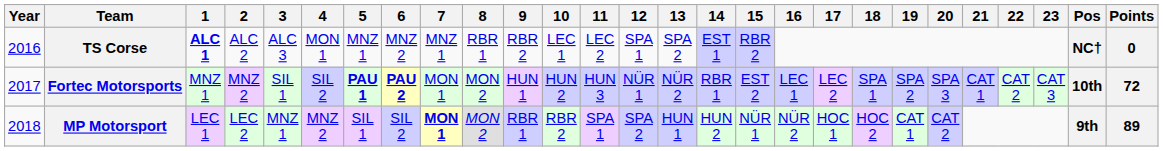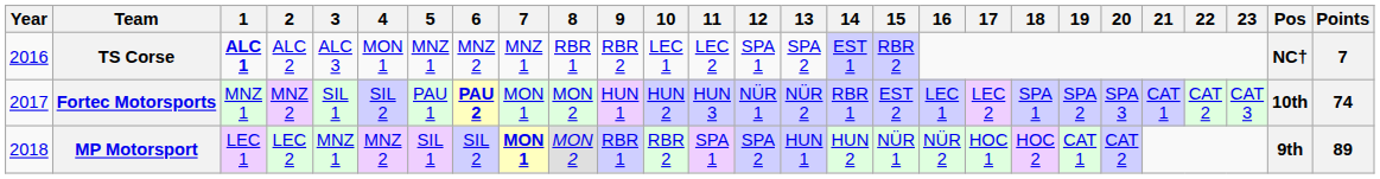TS Corse | Points: 0 -> 7
Fortec Motorsports | 5: bold -> normal
Fortec Motorsports | Points: 72 -> 74
